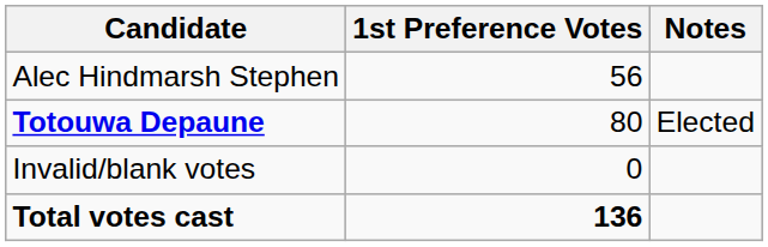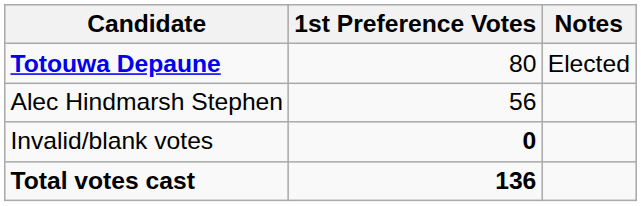rows swapped: Totouwa Depaune <-> Alec Hindmarsh Stephen
Invalid/blank votes | 1st Preference Votes: normal -> bold
